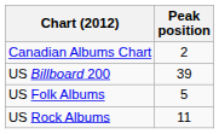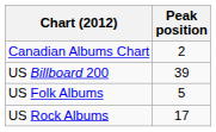US Rock Albums | Peak position: 11 -> 17
